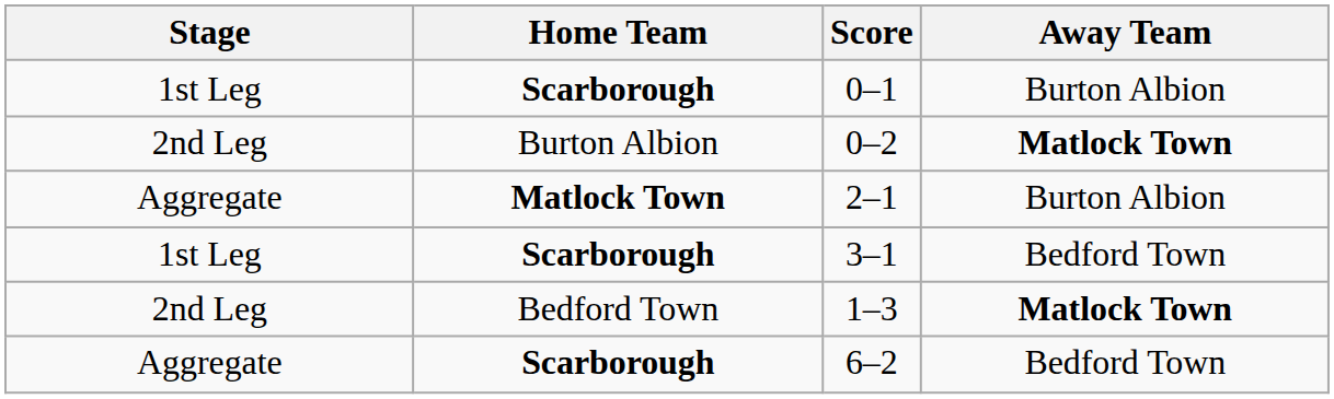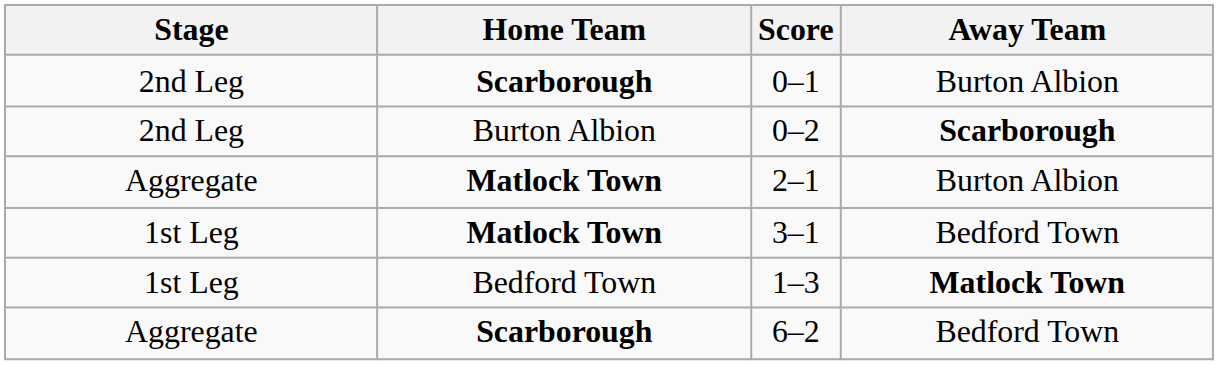0–1 | Stage: 1st Leg -> 2nd Leg
0–2 | Away Team: Matlock Town -> Scarborough
3–1 | Home Team: Scarborough -> Matlock Town
1–3 | Stage: 2nd Leg -> 1st Leg
